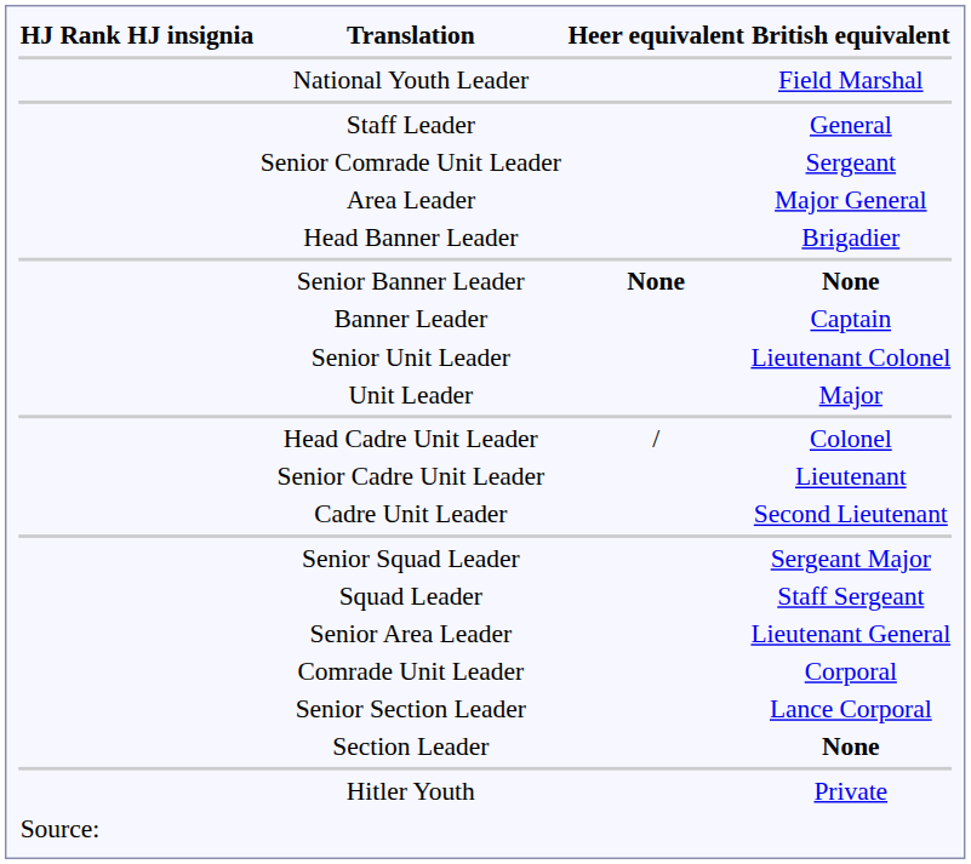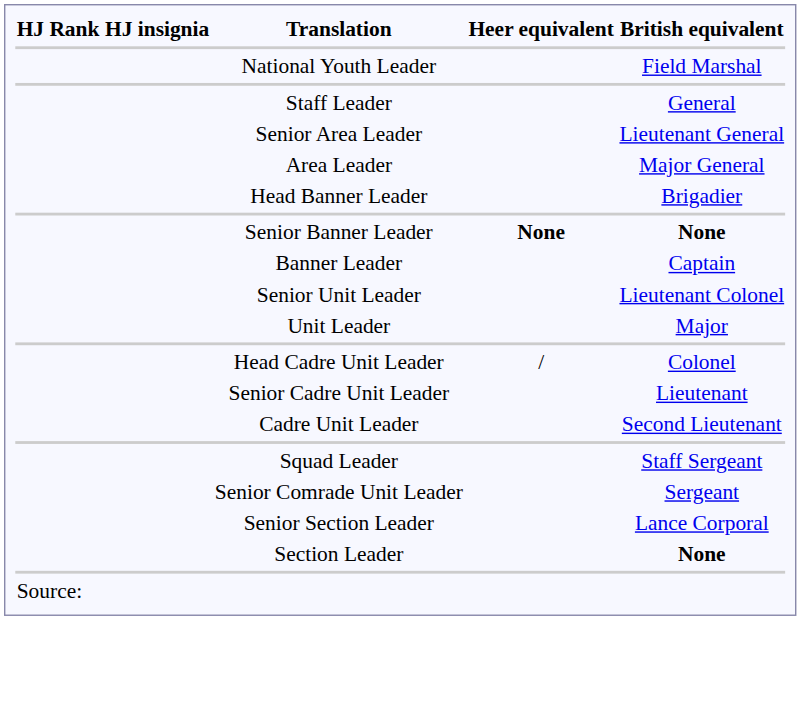rows swapped: Senior Area Leader <-> Senior Comrade Unit Leader
- row: Senior Squad Leader | Sergeant Major
- row: Comrade Unit Leader | Corporal
- row: Hitler Youth | Private
